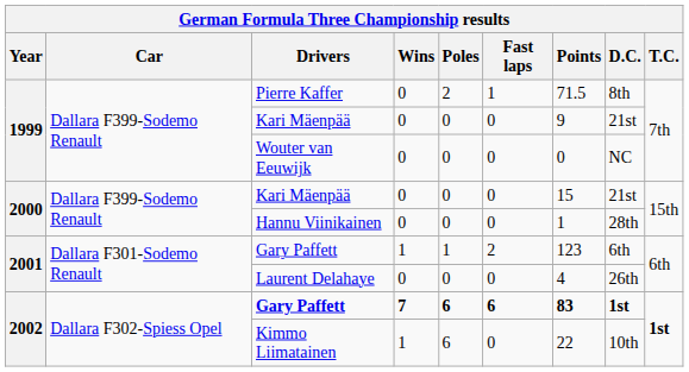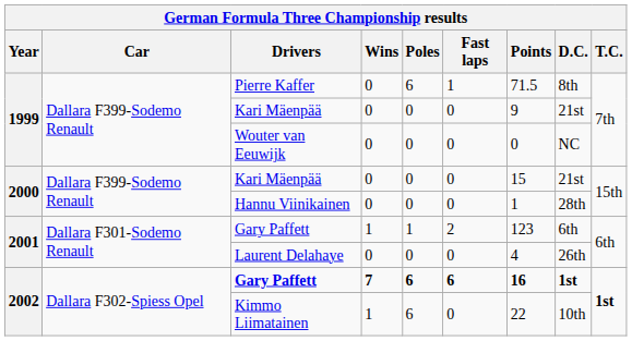Pierre Kaffer | Poles: 2 -> 6
2002 / Gary Paffett | Points: 83 -> 16
